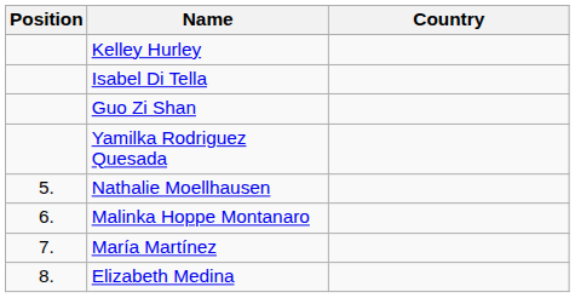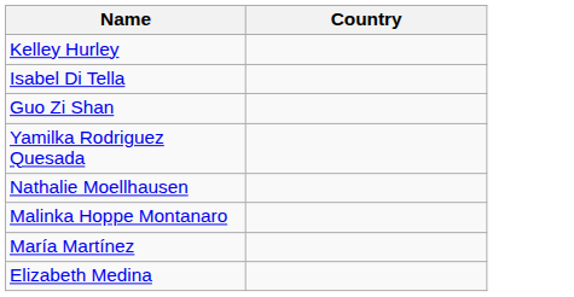- column: Position | 5. | 6. | 7. | 8.
